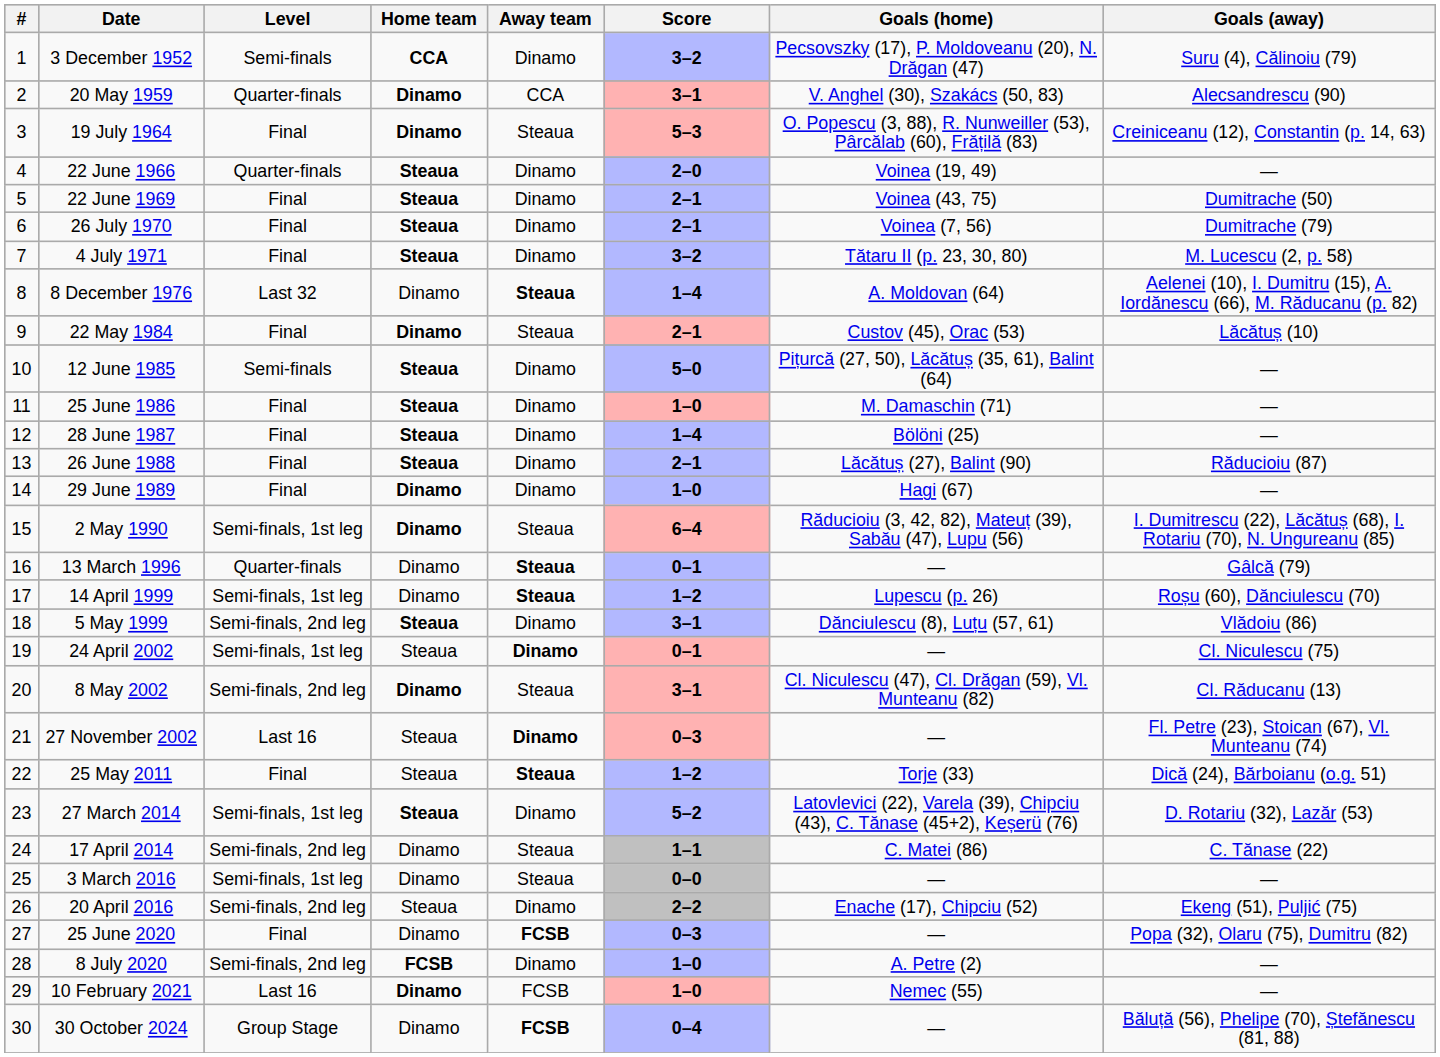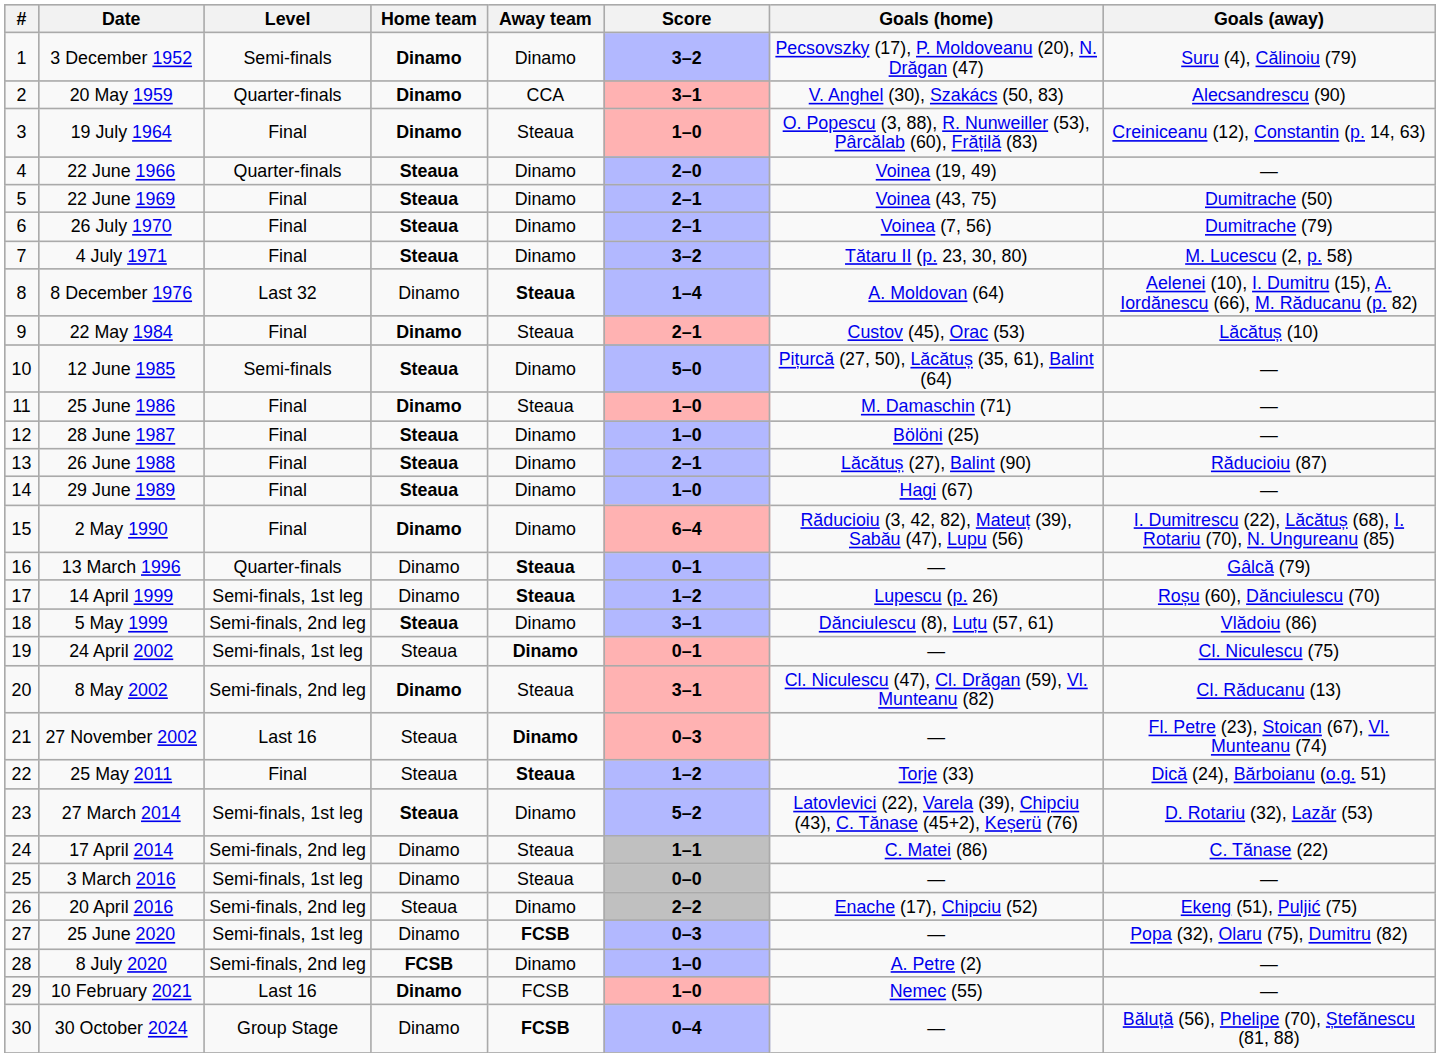3 December 1952 | Home team: CCA -> Dinamo
19 July 1964 | Score: 5–3 -> 1–0
25 June 1986 | Home team: Steaua -> Dinamo
25 June 1986 | Away team: Dinamo -> Steaua
28 June 1987 | Score: 1–4 -> 1–0
29 June 1989 | Home team: Dinamo -> Steaua
2 May 1990 | Level: Semi-finals, 1st leg -> Final
2 May 1990 | Away team: Steaua -> Dinamo
25 June 2020 | Level: Final -> Semi-finals, 1st leg
